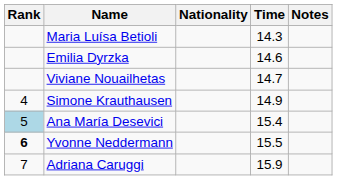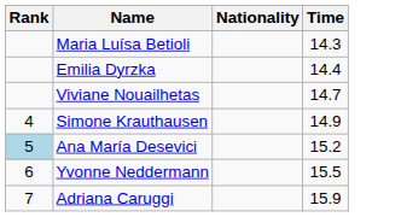- column: Notes
Emilia Dyrzka | Time: 14.6 -> 14.4
Ana María Desevici | Time: 15.4 -> 15.2
Yvonne Neddermann | Rank: bold -> normal
